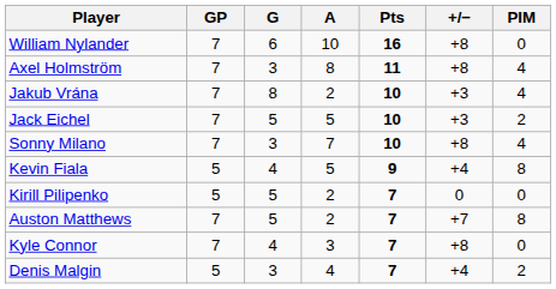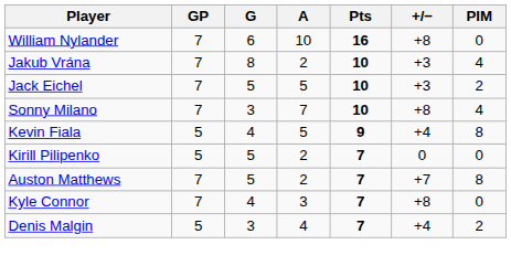- row: Axel Holmström | 7 | 3 | 8 | 11 | +8 | 4
